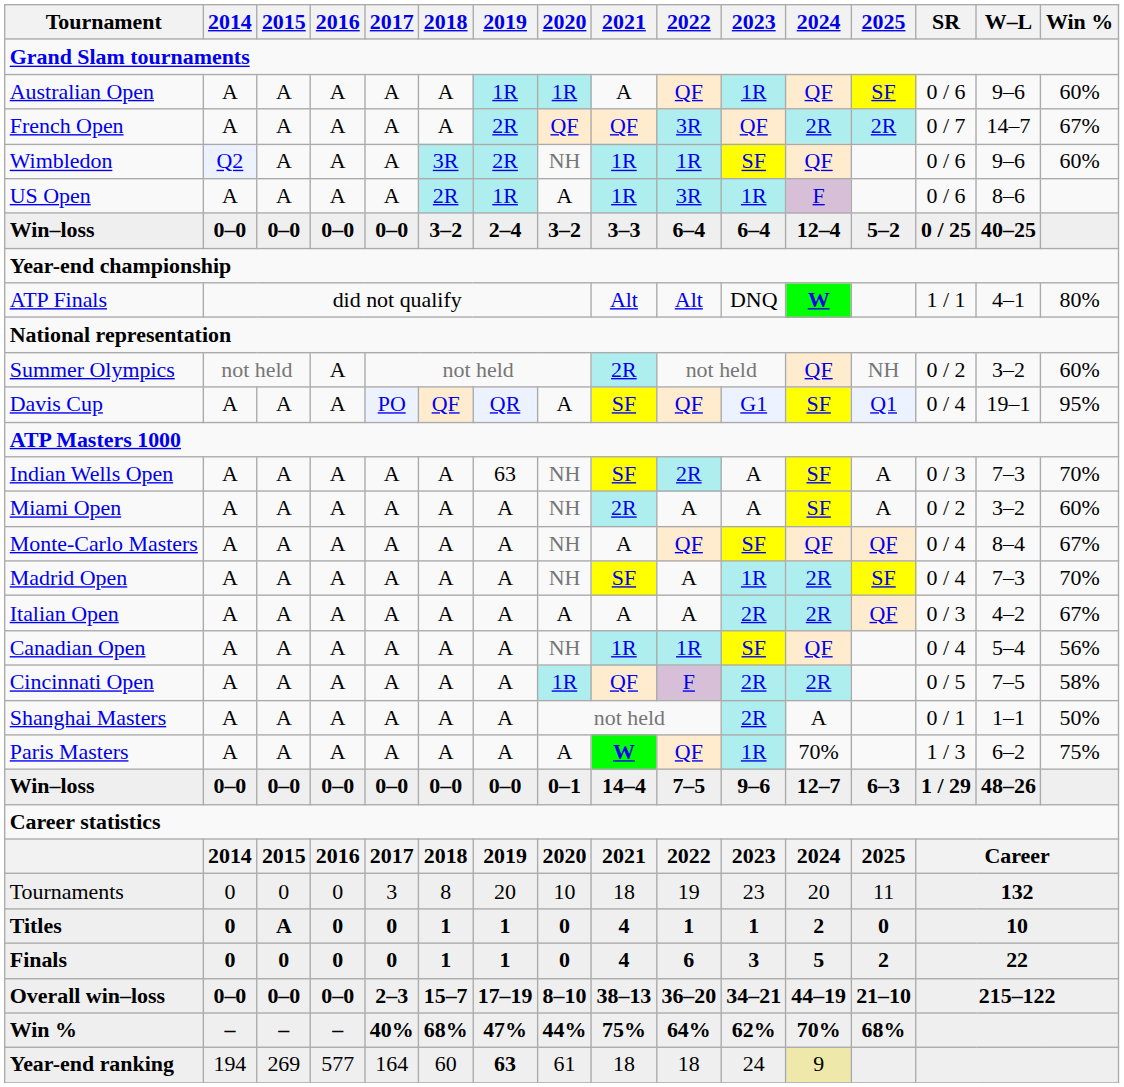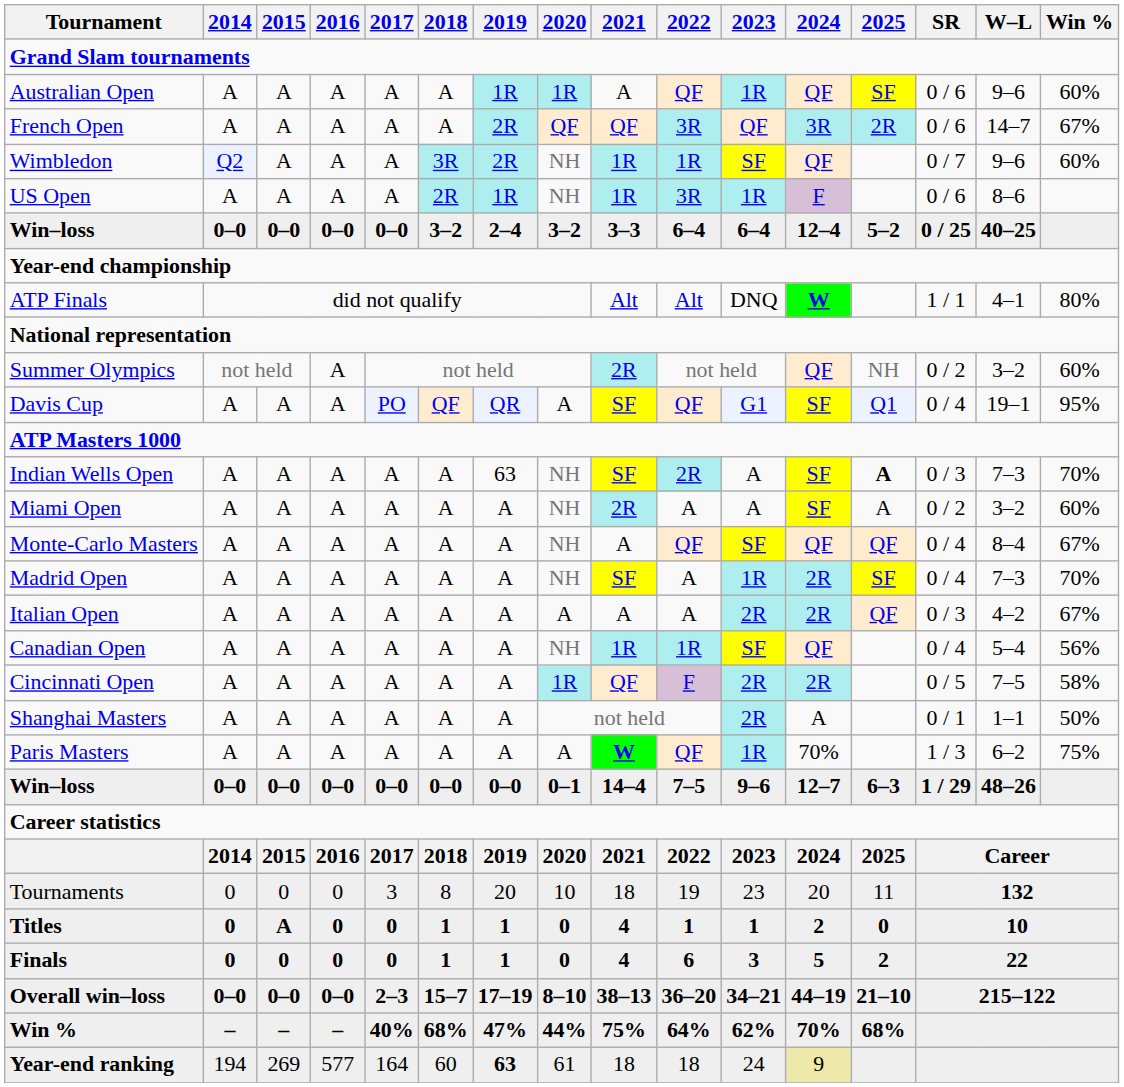French Open | 2024: 2R -> 3R
French Open | SR: 0 / 7 -> 0 / 6
Wimbledon | SR: 0 / 6 -> 0 / 7
US Open | 2020: A -> NH
Indian Wells Open | 2025: normal -> bold
